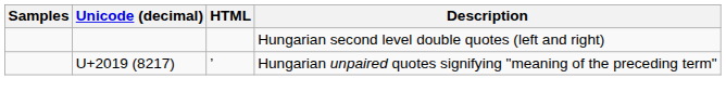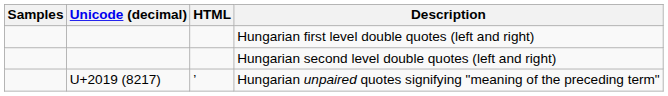+ row: Hungarian first level double quotes (left and right)
